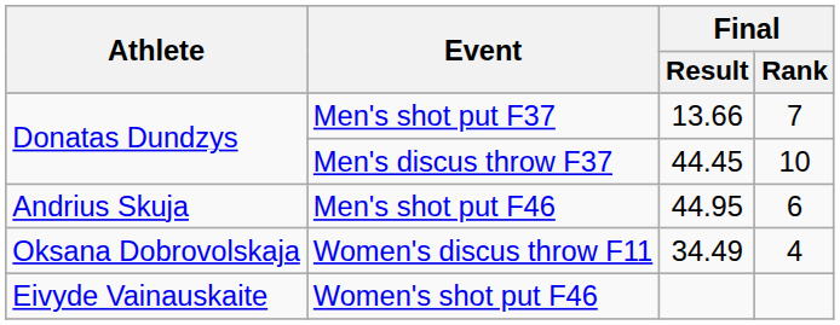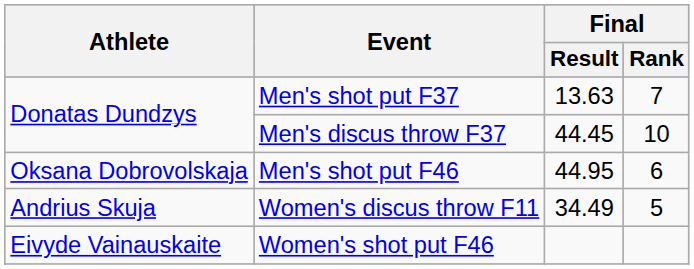Men's shot put F37 | Final / Result: 13.66 -> 13.63
Men's shot put F46 | Athlete: Andrius Skuja -> Oksana Dobrovolskaja
Women's discus throw F11 | Athlete: Oksana Dobrovolskaja -> Andrius Skuja
Women's discus throw F11 | Final / Rank: 4 -> 5
